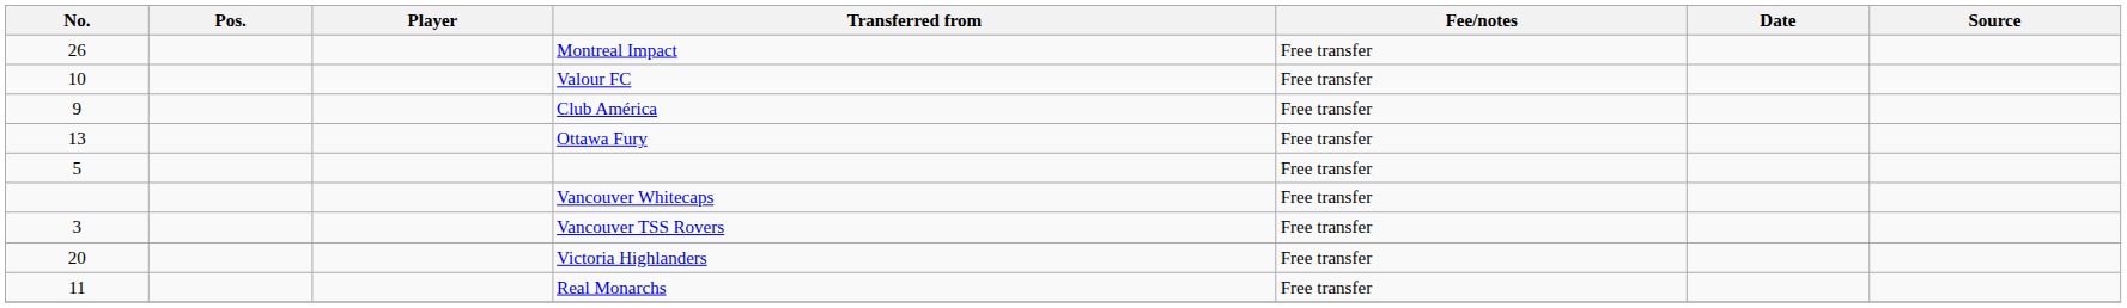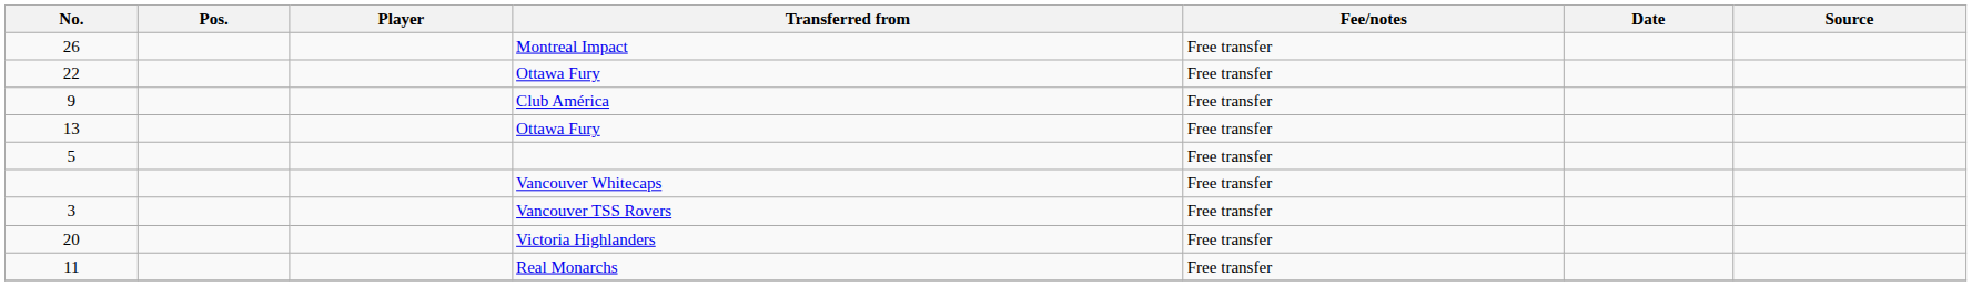+ row: 22 | Ottawa Fury | Free transfer
- row: 10 | Valour FC | Free transfer
